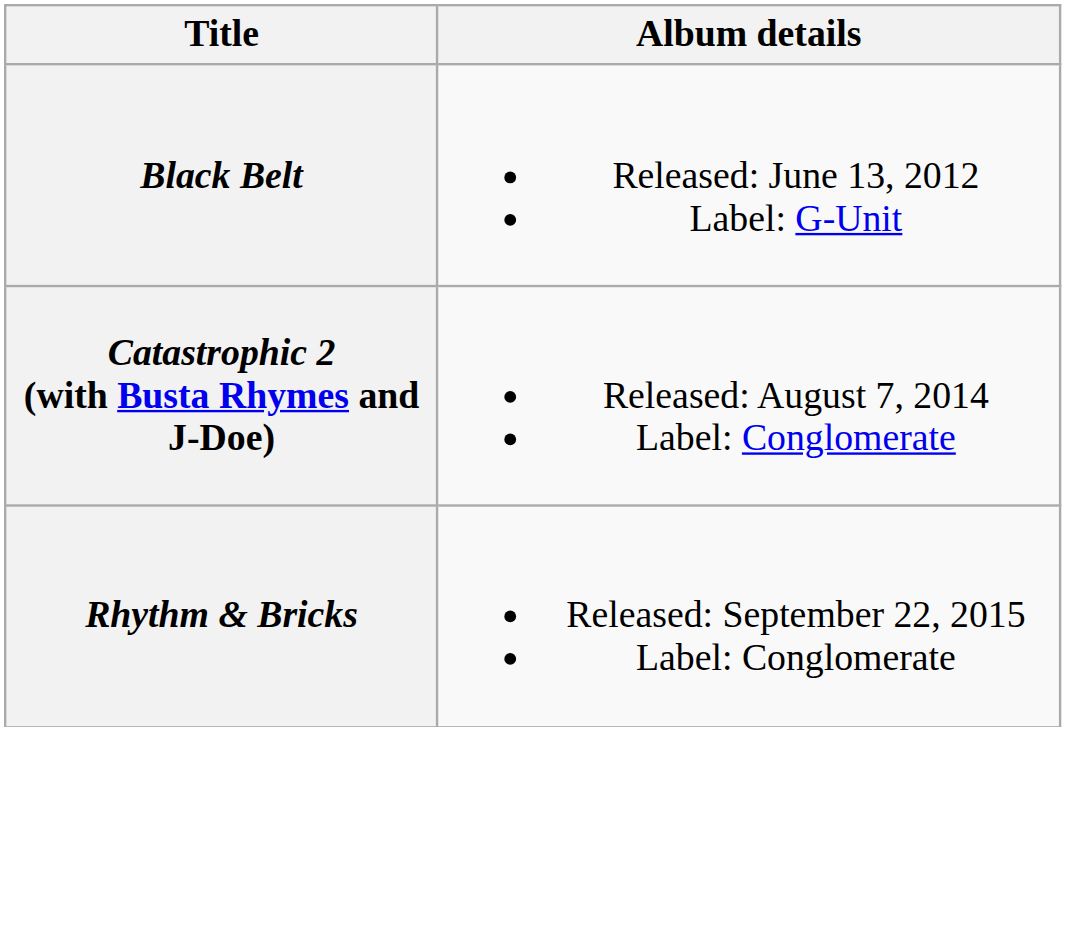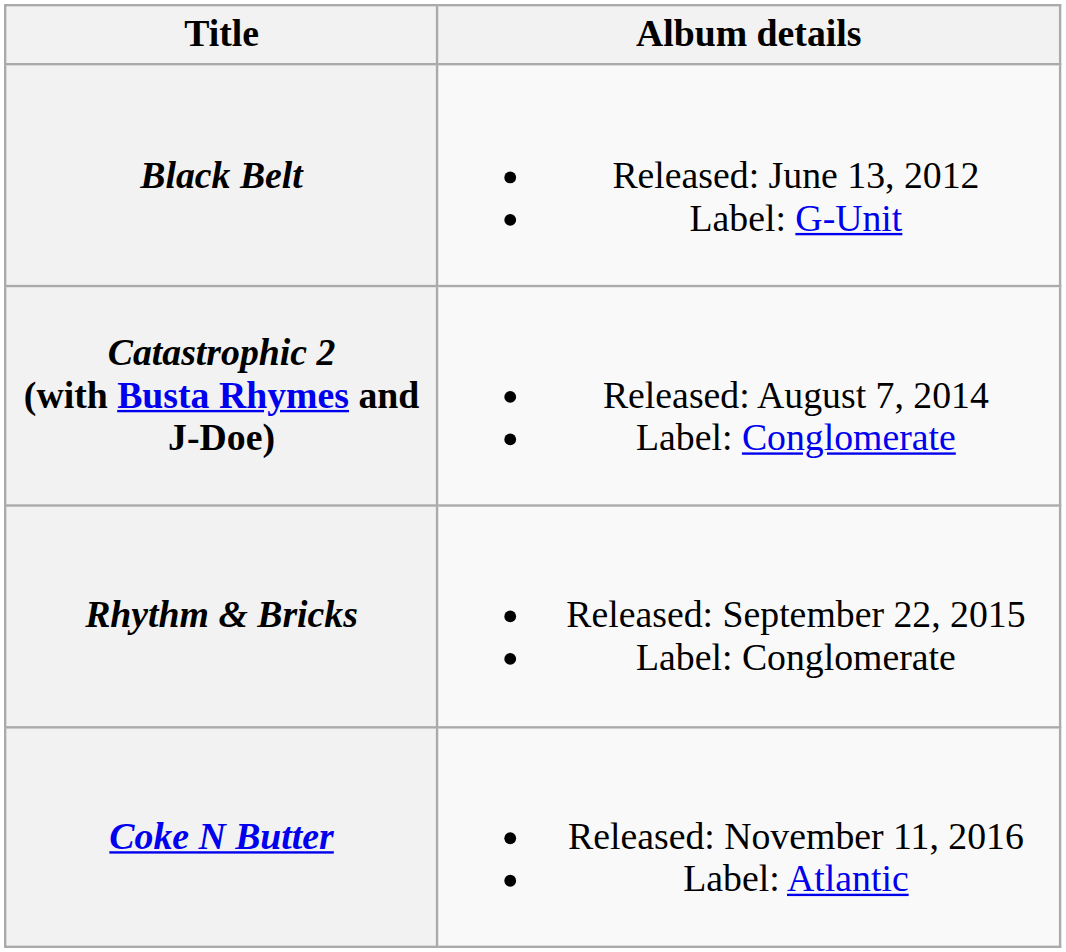+ row: Coke N Butter | Released: November 11, 2016 Label: Atlantic
